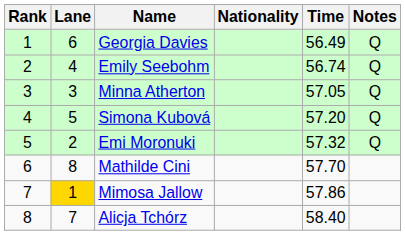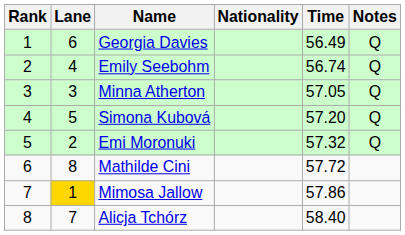Mathilde Cini | Time: 57.70 -> 57.72
